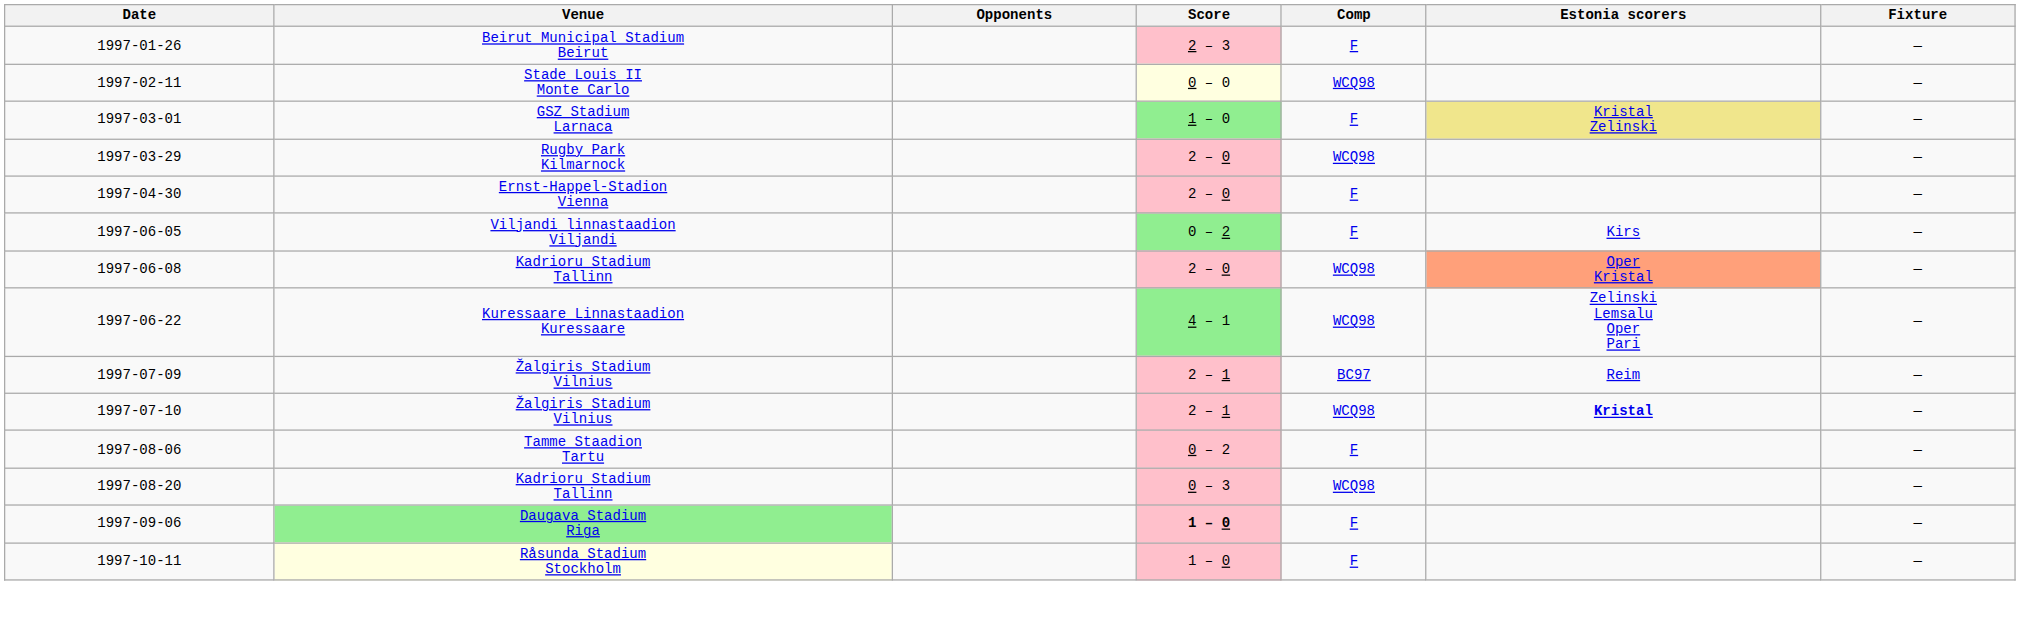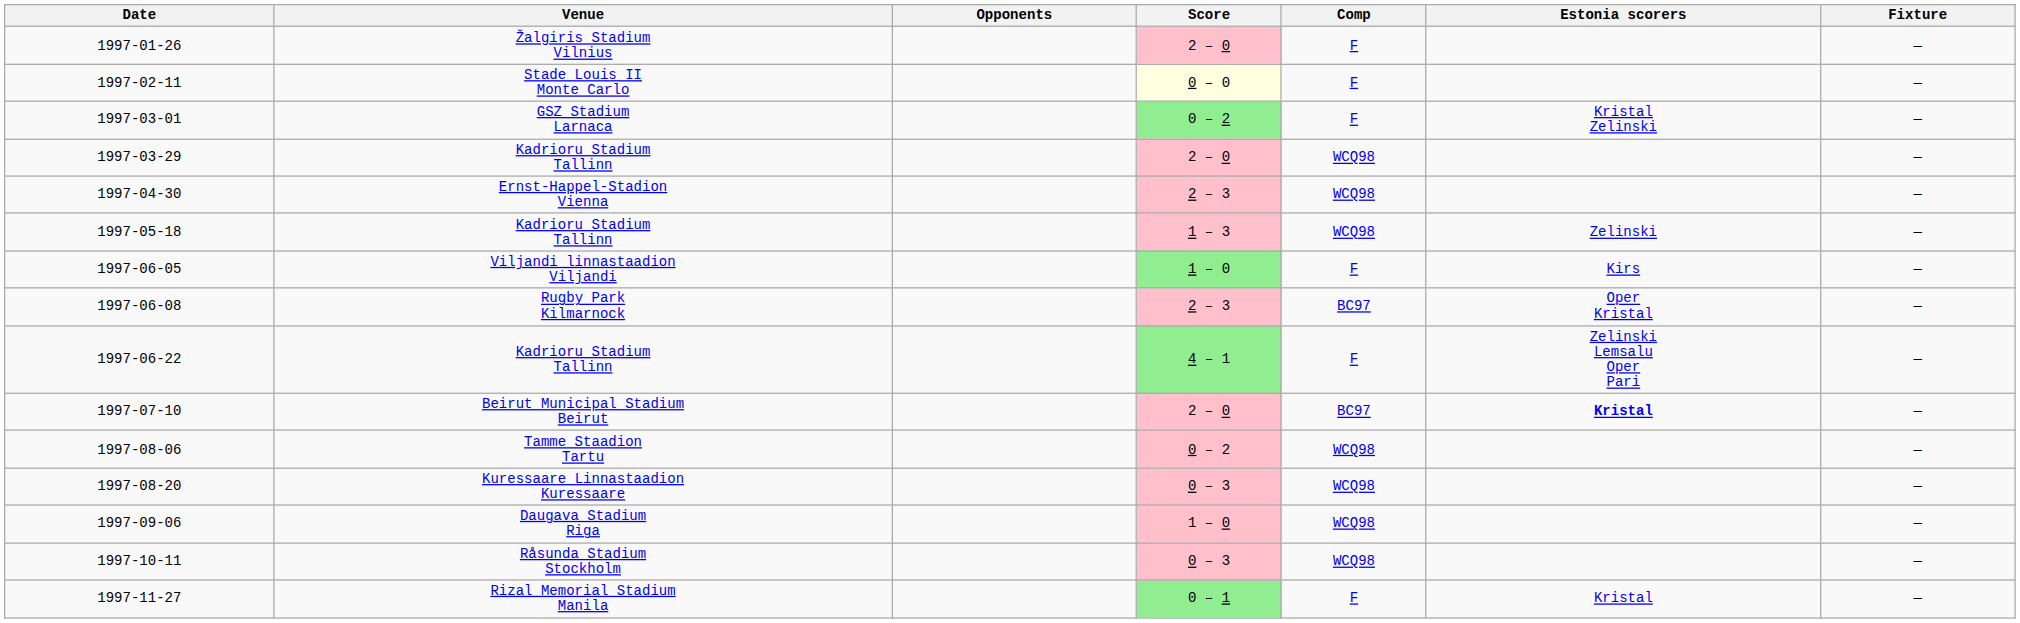1997-01-26 | Venue: Beirut Municipal Stadium Beirut -> Žalgiris Stadium Vilnius
1997-01-26 | Score: 2 – 3 -> 2 – 0
1997-02-11 | Comp: WCQ98 -> F
1997-03-01 | Score: 1 – 0 -> 0 – 2
1997-03-01 | Estonia scorers: khaki background -> no background
1997-03-29 | Venue: Rugby Park Kilmarnock -> Kadrioru Stadium Tallinn
1997-04-30 | Score: 2 – 0 -> 2 – 3
1997-04-30 | Comp: F -> WCQ98
+ row: 1997-05-18 | Kadrioru Stadium Tallinn | 1 – 3 | WCQ98 | Zelinski | —
1997-06-05 | Score: 0 – 2 -> 1 – 0
1997-06-08 | Venue: Kadrioru Stadium Tallinn -> Rugby Park Kilmarnock
1997-06-08 | Score: 2 – 0 -> 2 – 3
1997-06-08 | Comp: WCQ98 -> BC97
1997-06-08 | Estonia scorers: lightsalmon background -> no background
1997-06-22 | Venue: Kuressaare Linnastaadion Kuressaare -> Kadrioru Stadium Tallinn
1997-06-22 | Comp: WCQ98 -> F
- row: 1997-07-09 | Žalgiris Stadium Vilnius | 2 – 1 | BC97 | Reim | —
1997-07-10 | Venue: Žalgiris Stadium Vilnius -> Beirut Municipal Stadium Beirut
1997-07-10 | Score: 2 – 1 -> 2 – 0
1997-07-10 | Comp: WCQ98 -> BC97
1997-08-06 | Comp: F -> WCQ98
1997-08-20 | Venue: Kadrioru Stadium Tallinn -> Kuressaare Linnastaadion Kuressaare
1997-09-06 | Venue: lightgreen background -> no background
1997-09-06 | Score: bold -> normal
1997-09-06 | Comp: F -> WCQ98
1997-10-11 | Venue: lightyellow background -> no background
1997-10-11 | Score: 1 – 0 -> 0 – 3
1997-10-11 | Comp: F -> WCQ98
+ row: 1997-11-27 | Rizal Memorial Stadium Manila | 0 – 1 | F | Kristal | —
